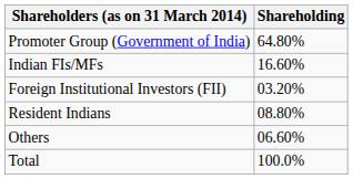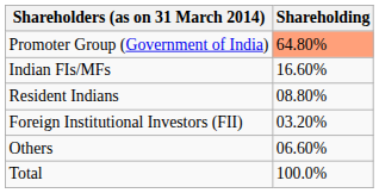Promoter Group (Government of India) | Shareholding: no background -> lightsalmon background
rows swapped: Foreign Institutional Investors (FII) <-> Resident Indians
